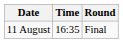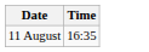- column: Round | Final
